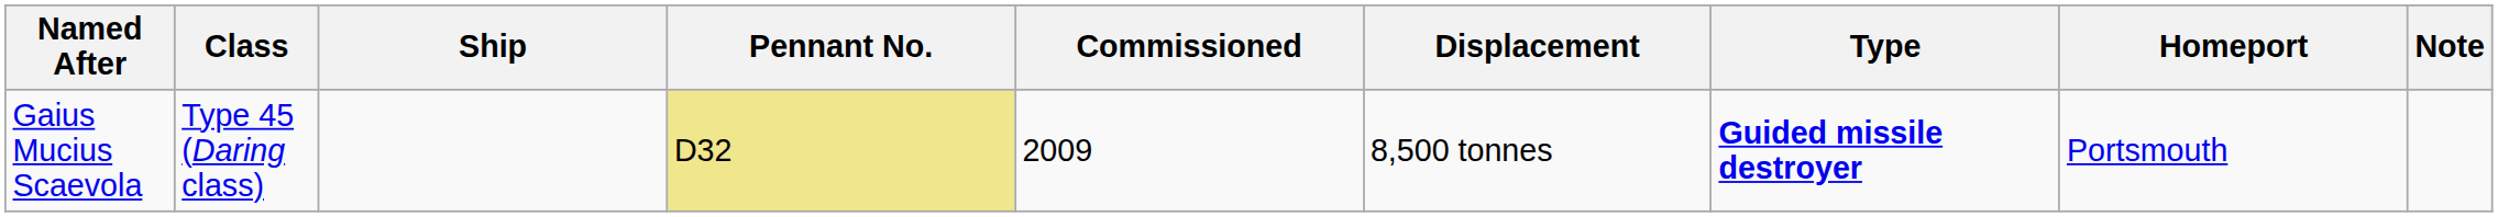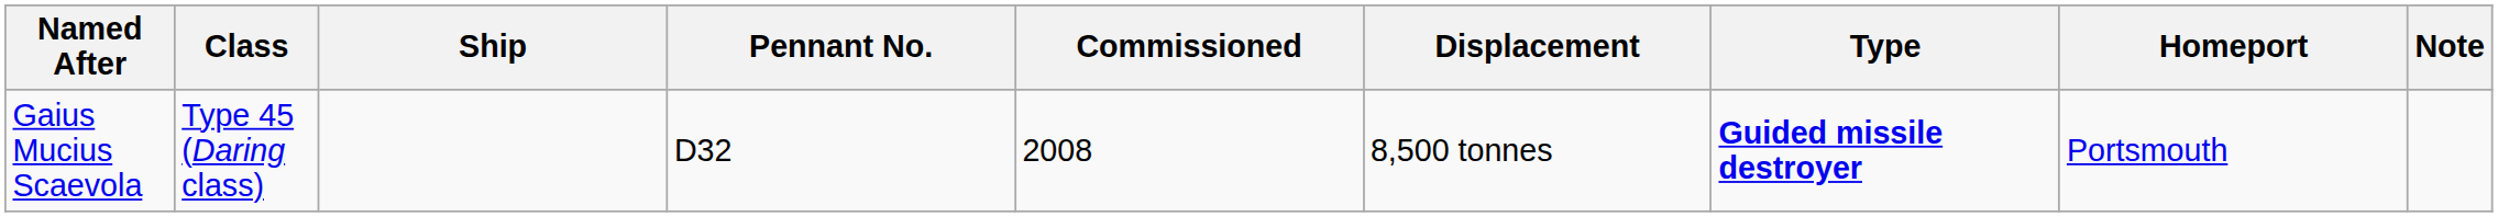Gaius Mucius Scaevola | Pennant No.: khaki background -> no background
Gaius Mucius Scaevola | Commissioned: 2009 -> 2008
